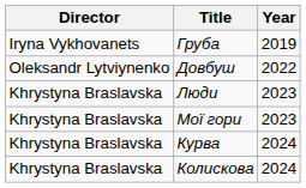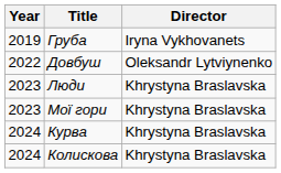columns swapped: Year <-> Director
